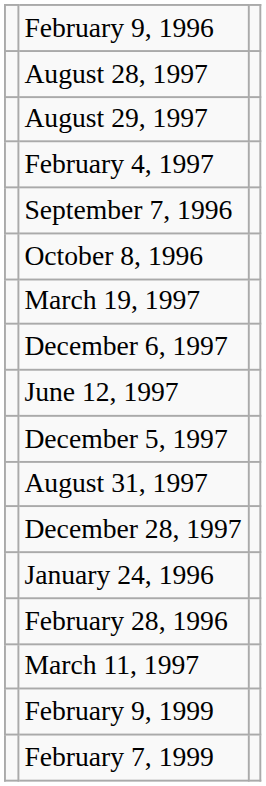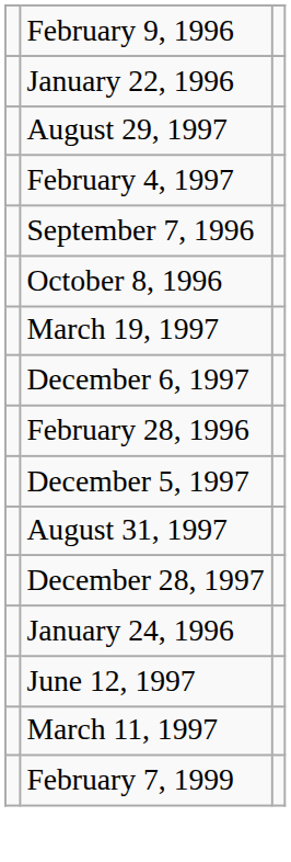- row: August 28, 1997
+ row: January 22, 1996
rows swapped: June 12, 1997 <-> February 28, 1996
- row: February 9, 1999
